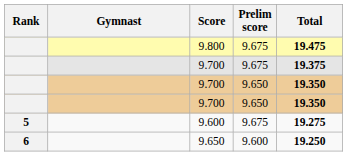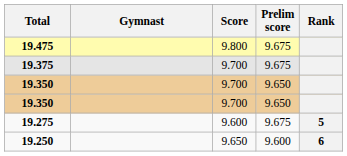columns swapped: Rank <-> Total
